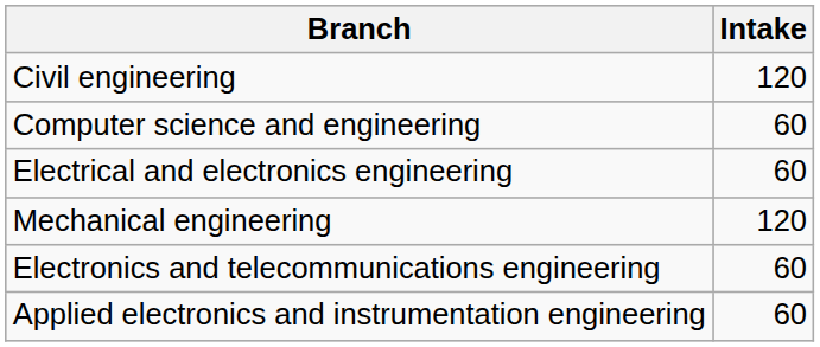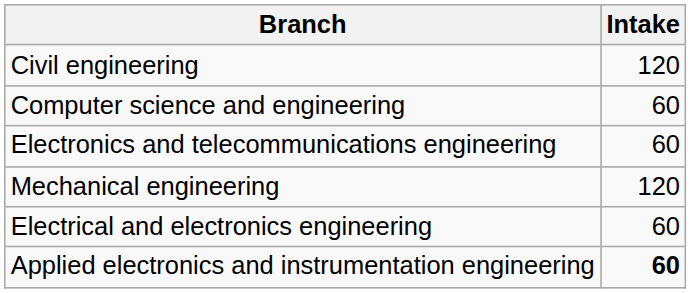rows swapped: Electronics and telecommunications engineering <-> Electrical and electronics engineering
Applied electronics and instrumentation engineering | Intake: normal -> bold
